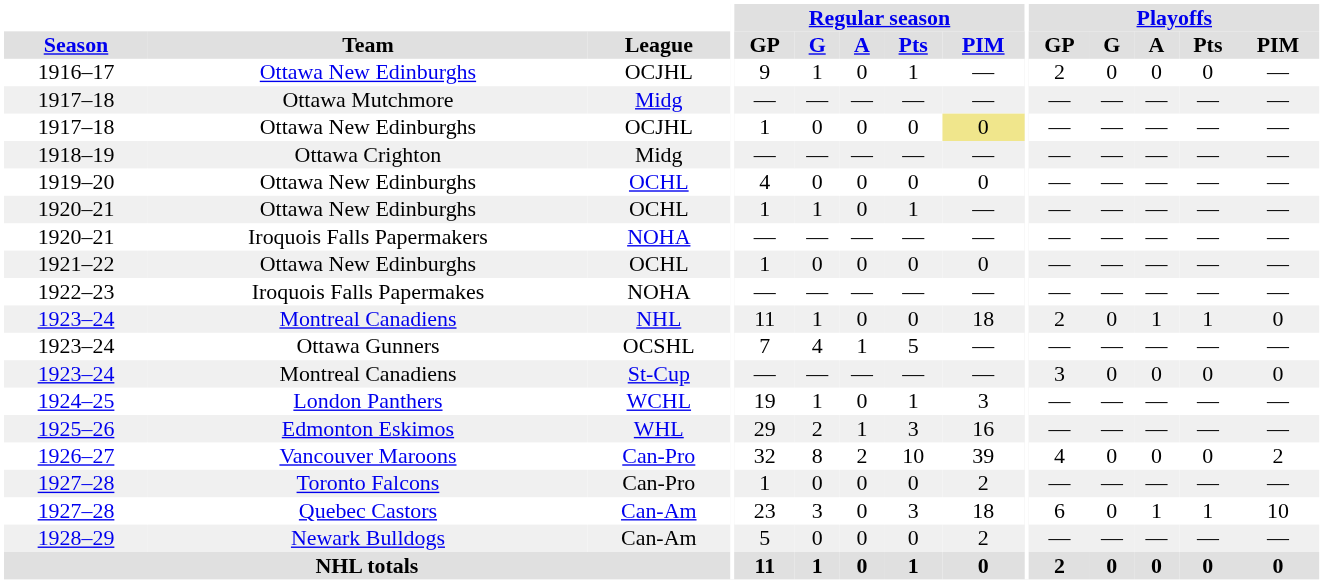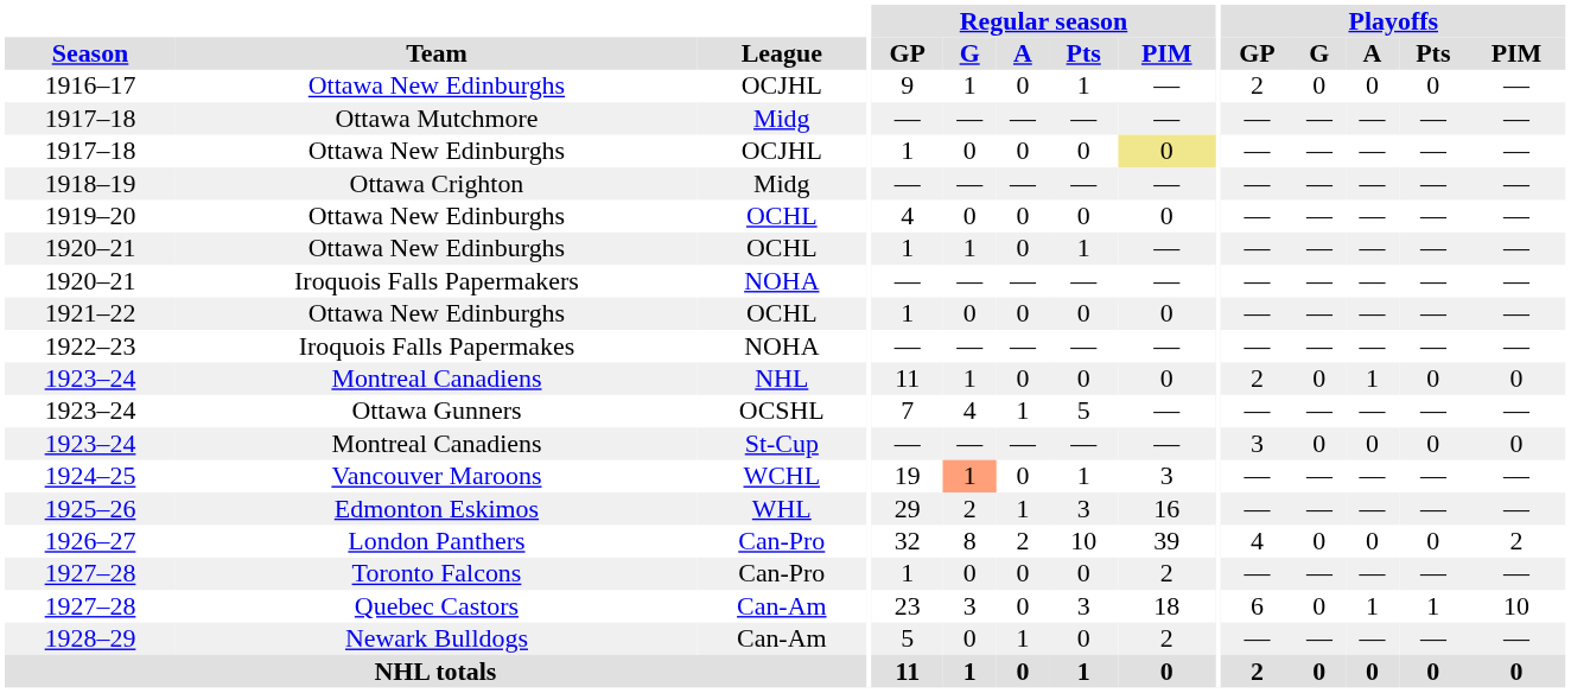1923–24 / NHL | Regular season / PIM: 18 -> 0
1923–24 / NHL | Playoffs / Pts: 1 -> 0
1924–25 | Team: London Panthers -> Vancouver Maroons
1924–25 | Regular season / G: no background -> lightsalmon background
1926–27 | Team: Vancouver Maroons -> London Panthers
1928–29 | Regular season / A: 0 -> 1
